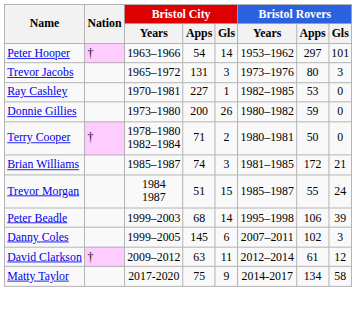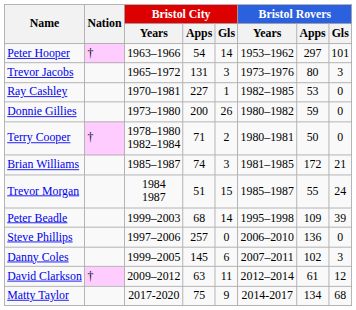Peter Beadle | Bristol Rovers / Apps: 106 -> 109
+ row: Steve Phillips | 1997–2006 | 257 | 0 | 2006–2010 | 136 | 0
Matty Taylor | Bristol Rovers / Gls: 58 -> 68
